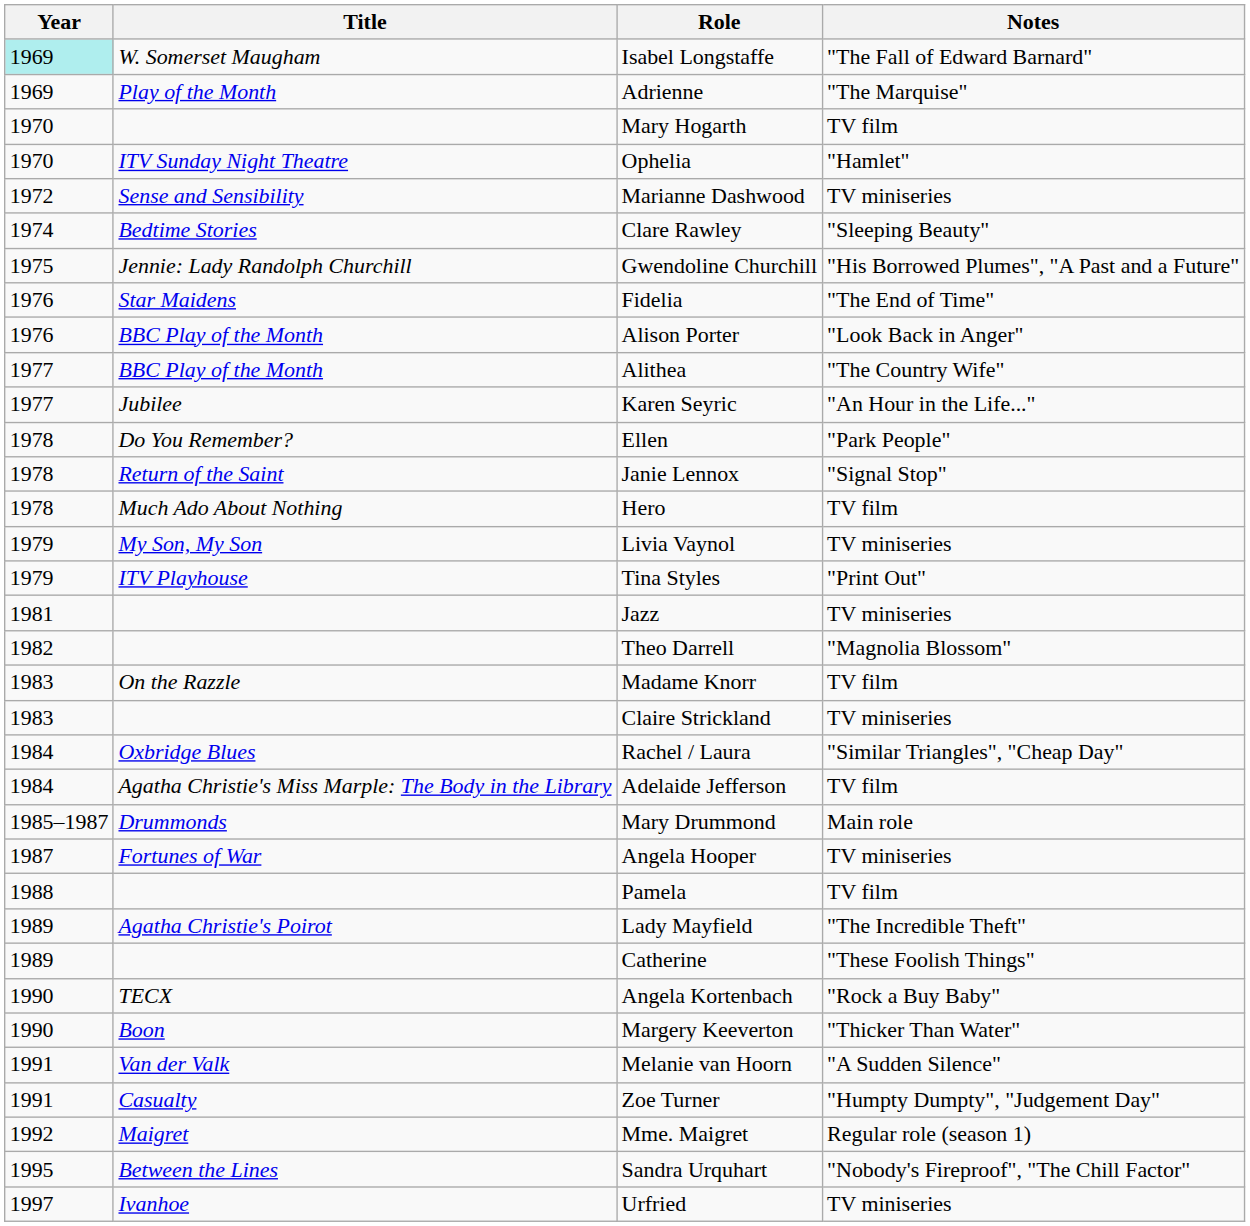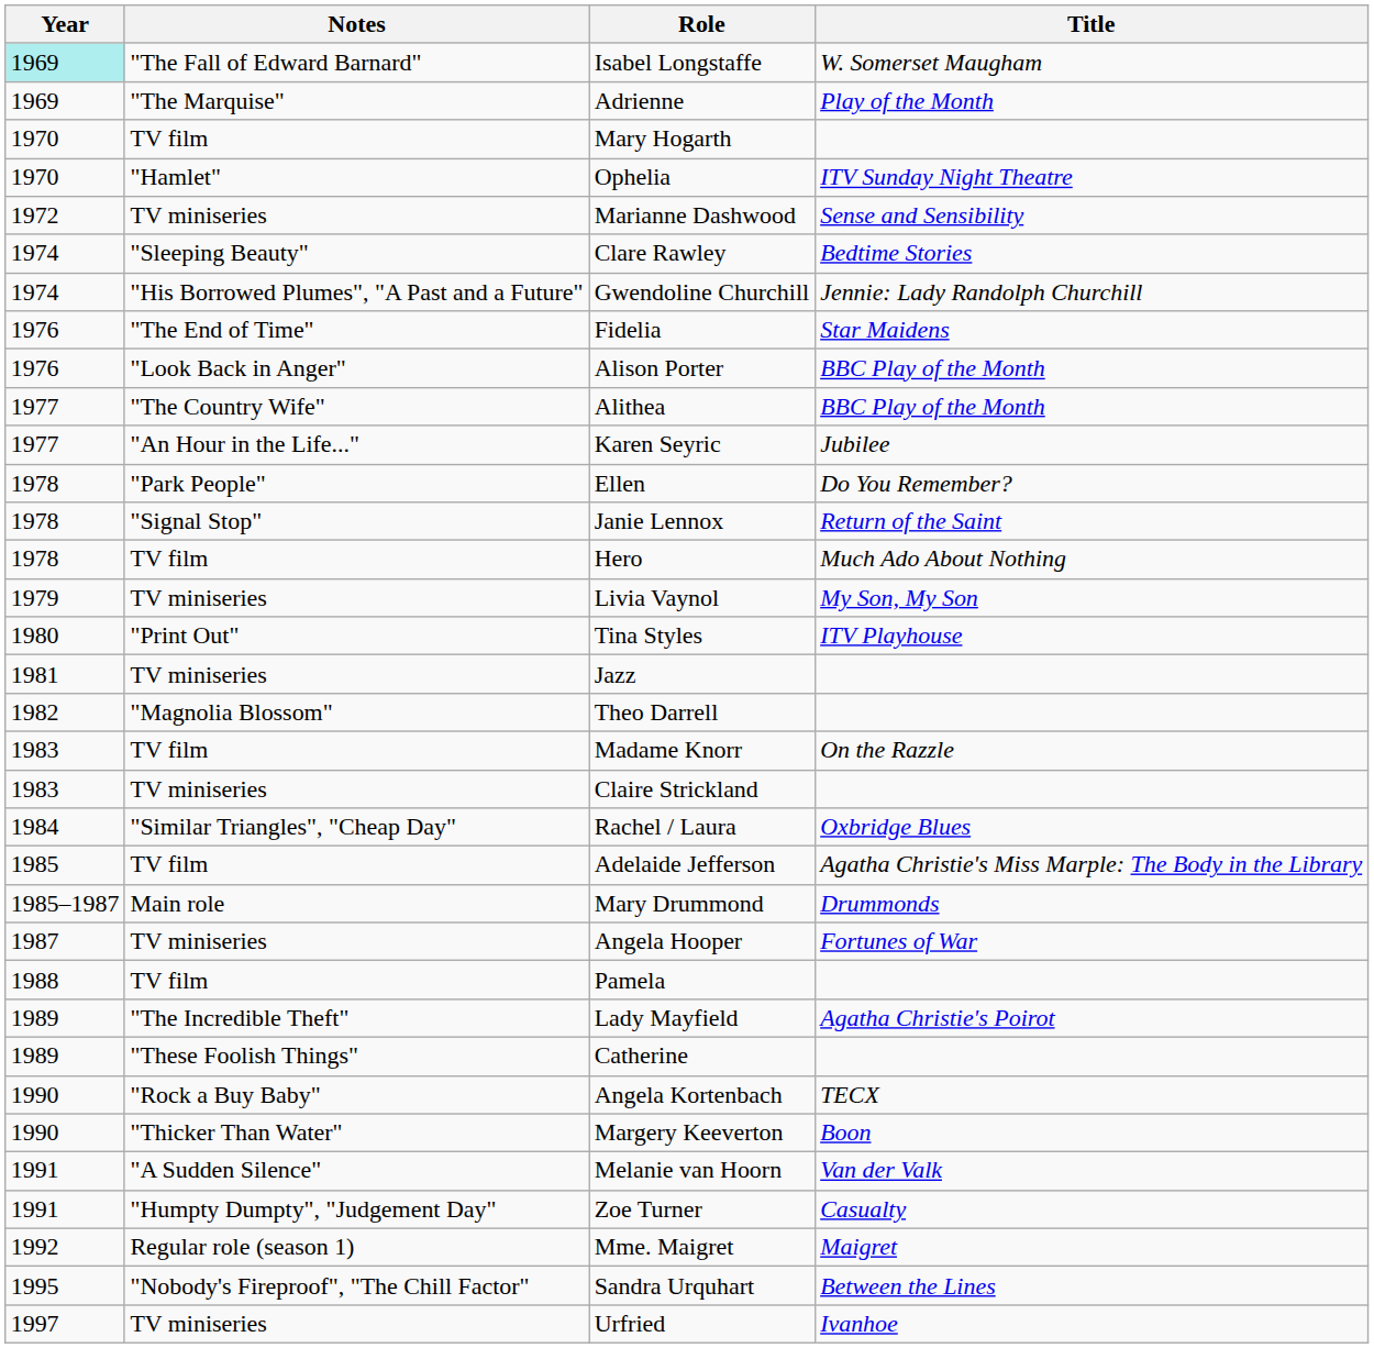columns swapped: Title <-> Notes
Gwendoline Churchill | Year: 1975 -> 1974
Tina Styles | Year: 1979 -> 1980
Adelaide Jefferson | Year: 1984 -> 1985
